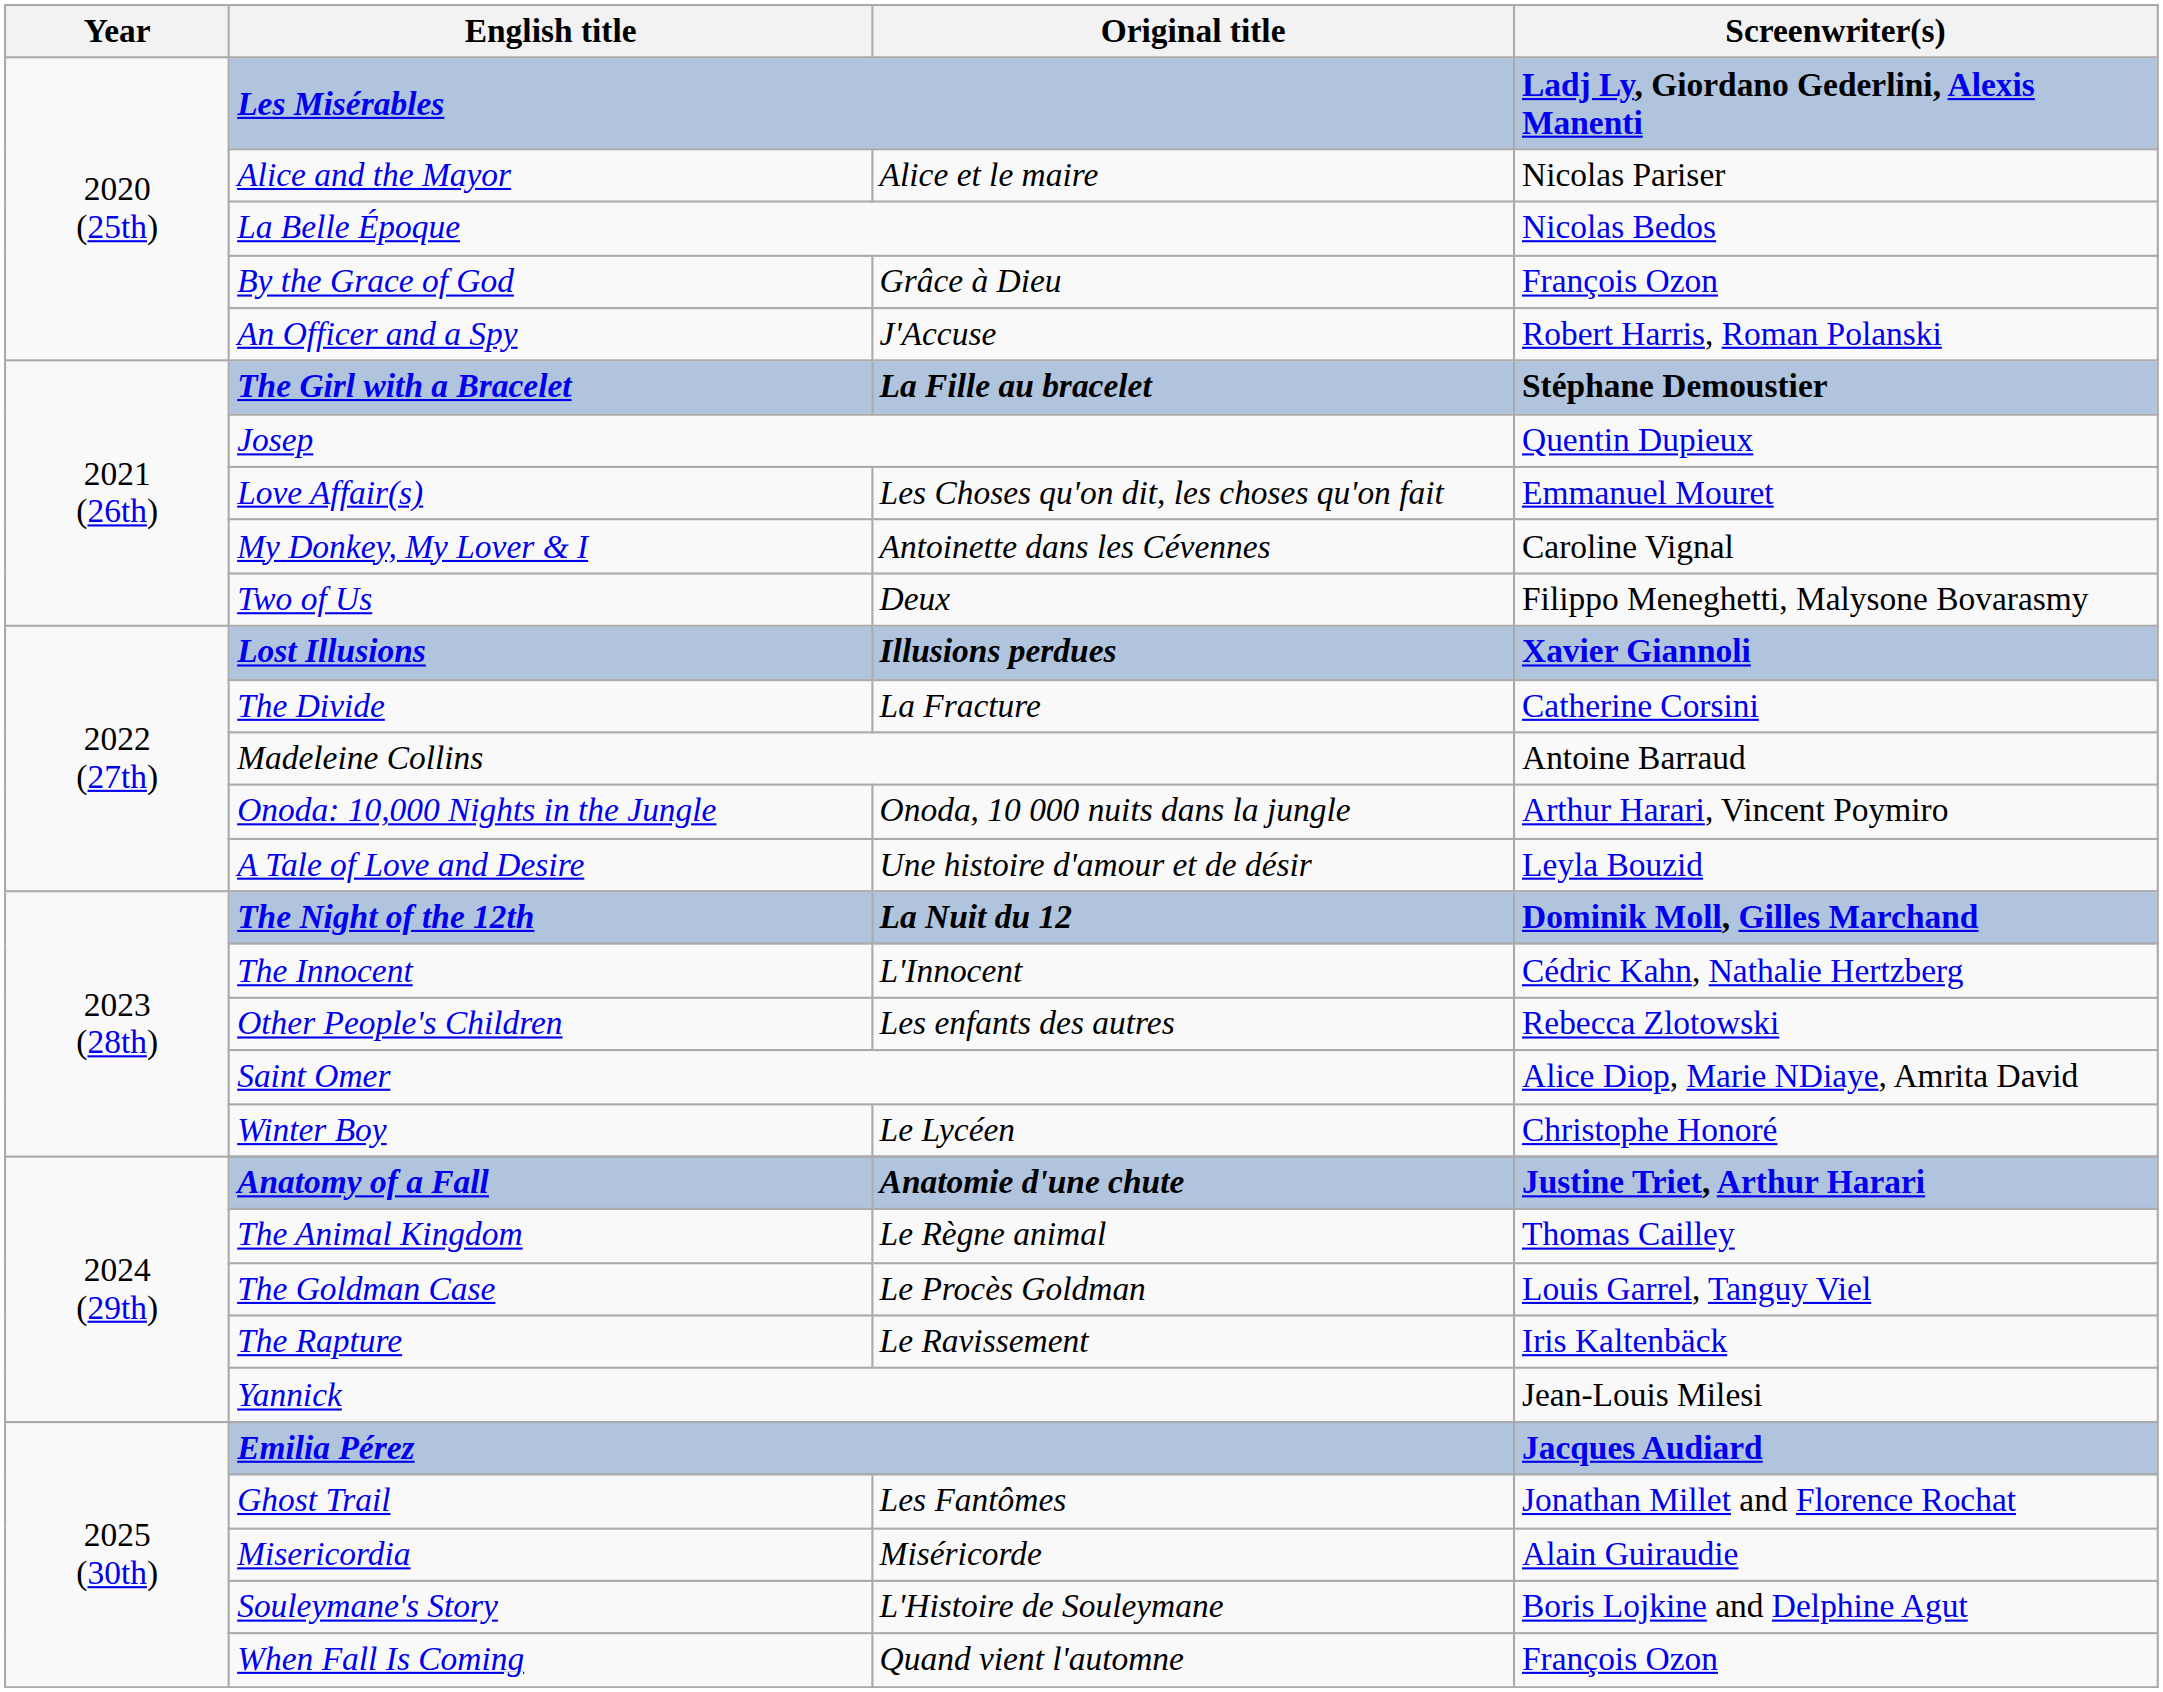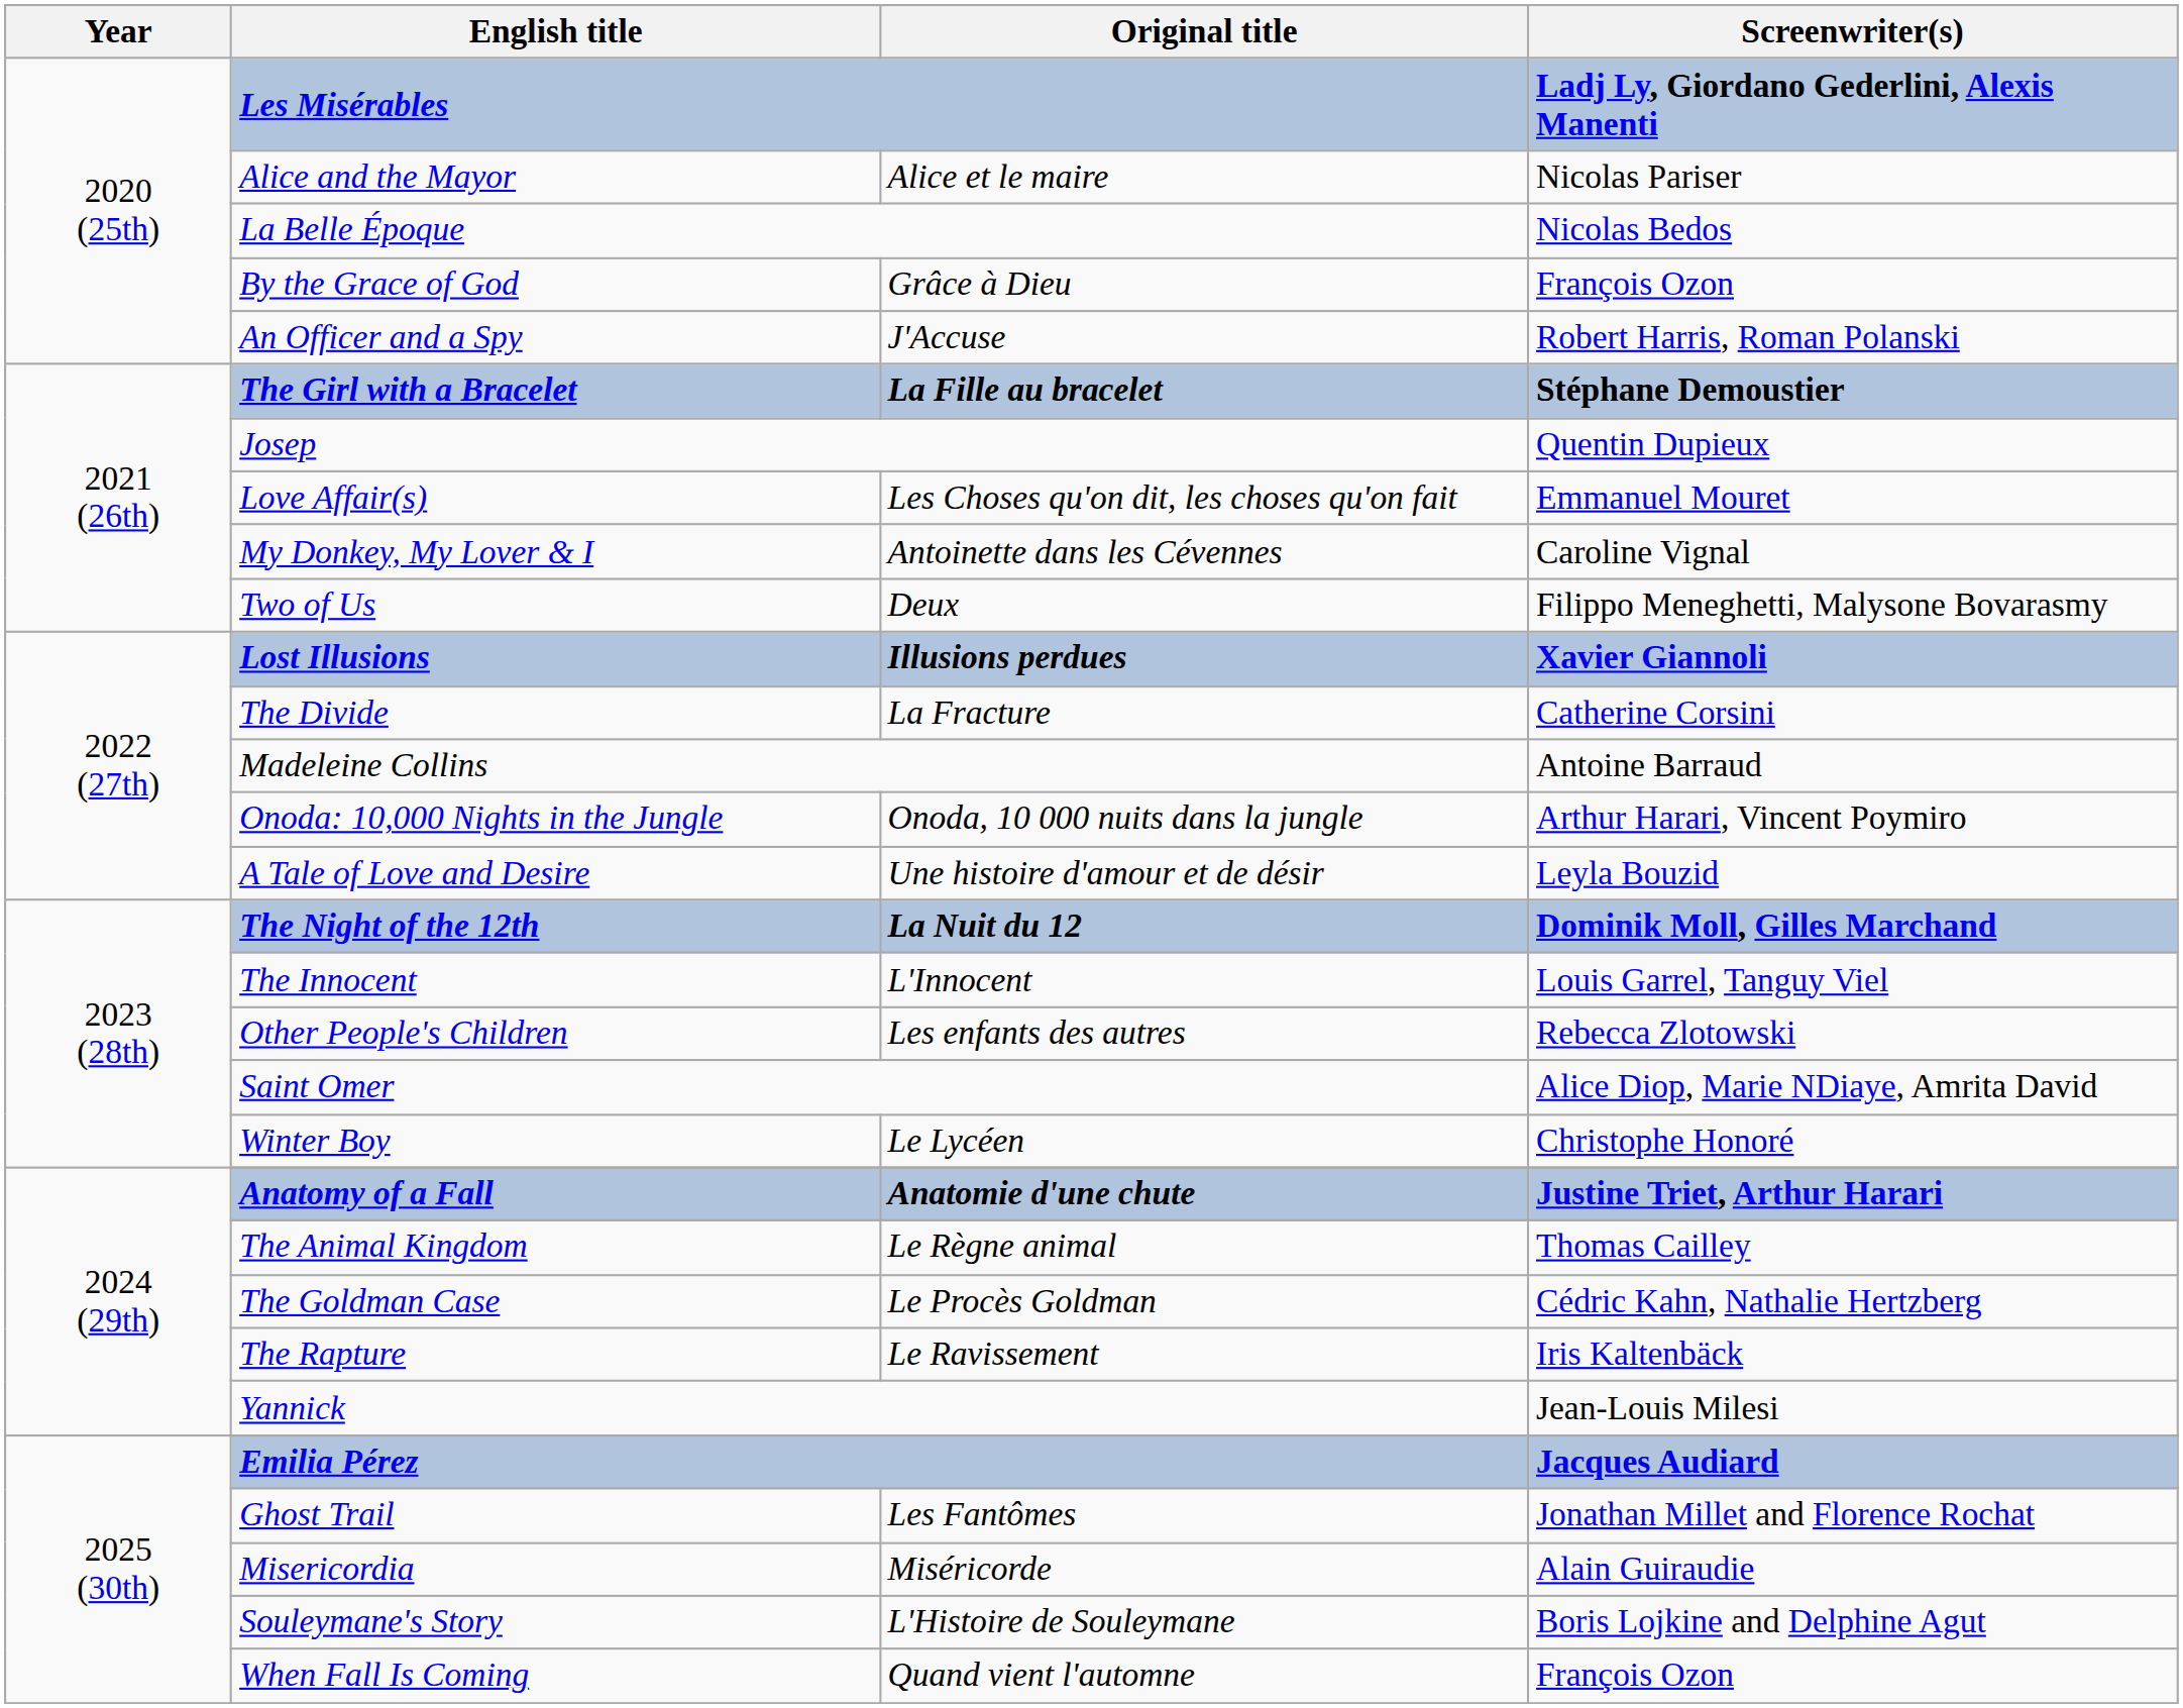The Innocent | Screenwriter(s): Cédric Kahn, Nathalie Hertzberg -> Louis Garrel, Tanguy Viel
The Goldman Case | Screenwriter(s): Louis Garrel, Tanguy Viel -> Cédric Kahn, Nathalie Hertzberg
